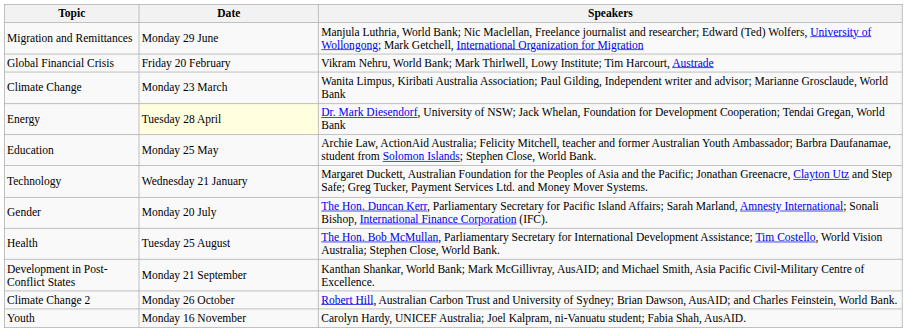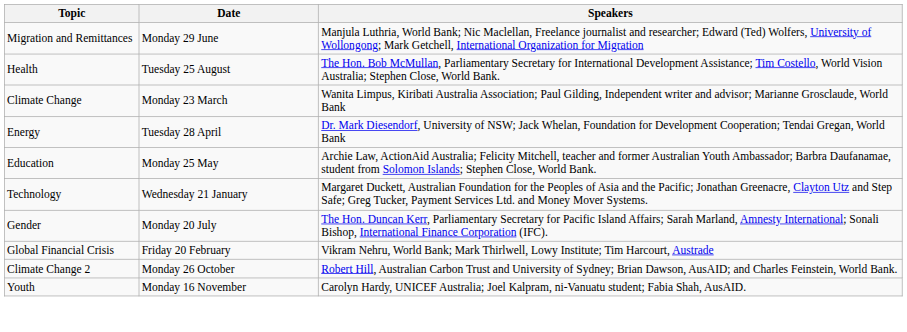rows swapped: Global Financial Crisis <-> Health
Energy | Date: lightyellow background -> no background
- row: Development in Post-Conflict States | Monday 21 September | Kanthan Shankar, World Bank; Mark McGillivray, AusAID; and Michael Smith, Asia Pacific Civil-Military Centre of Excellence.
